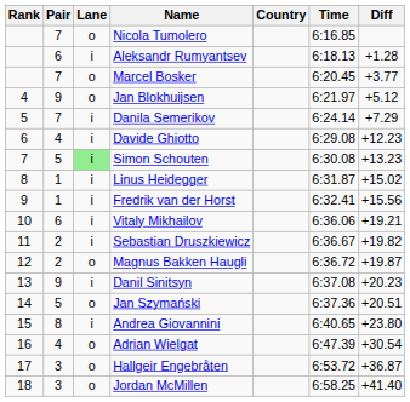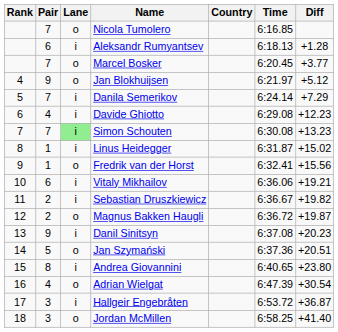Simon Schouten | Pair: 5 -> 7
Fredrik van der Horst | Lane: i -> o
Hallgeir Engebråten | Lane: o -> i
